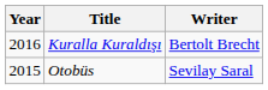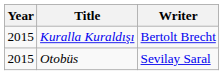Kuralla Kuraldışı | Year: 2016 -> 2015
